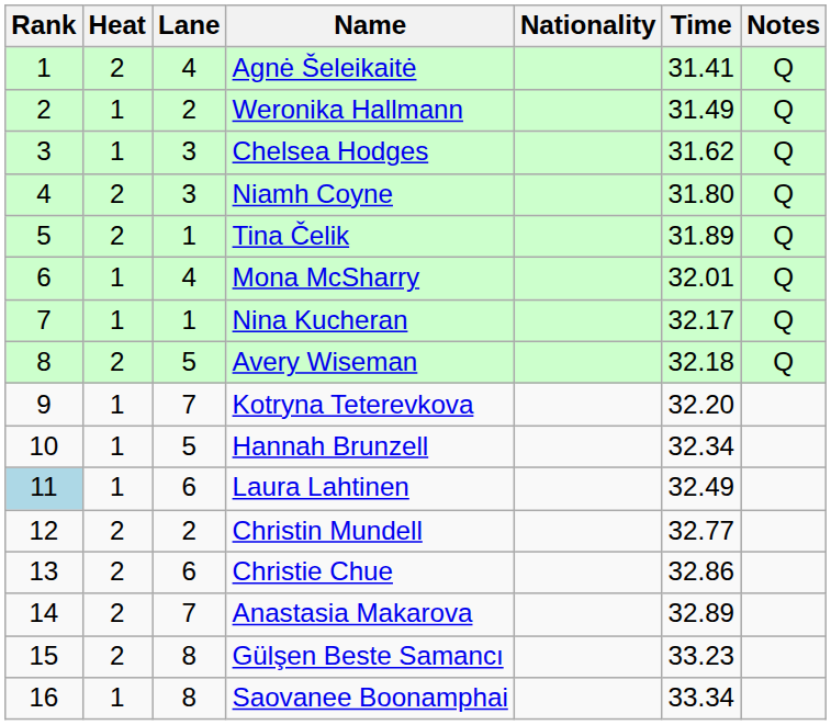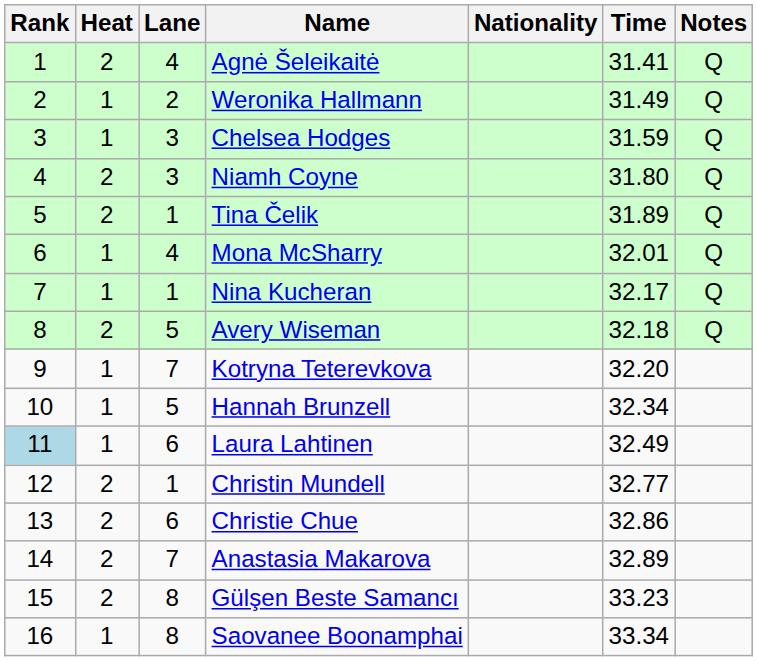Chelsea Hodges | Time: 31.62 -> 31.59
Christin Mundell | Lane: 2 -> 1
